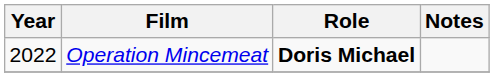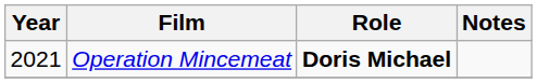Operation Mincemeat | Year: 2022 -> 2021
